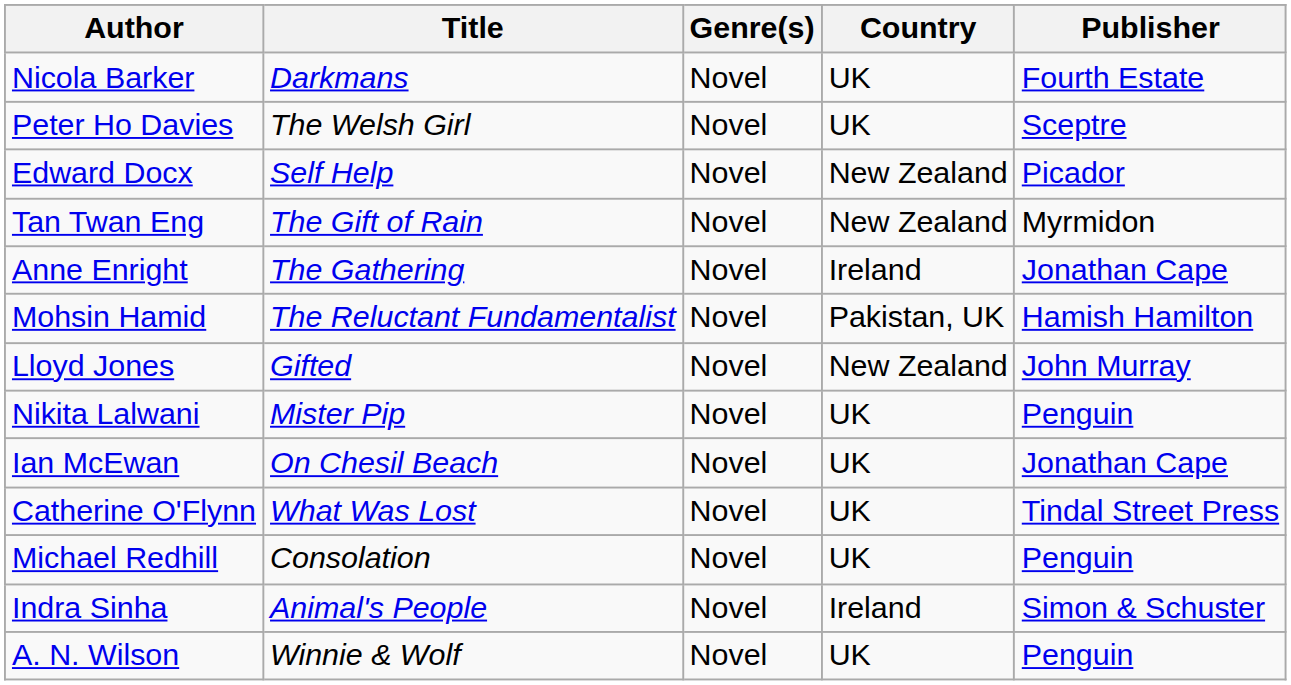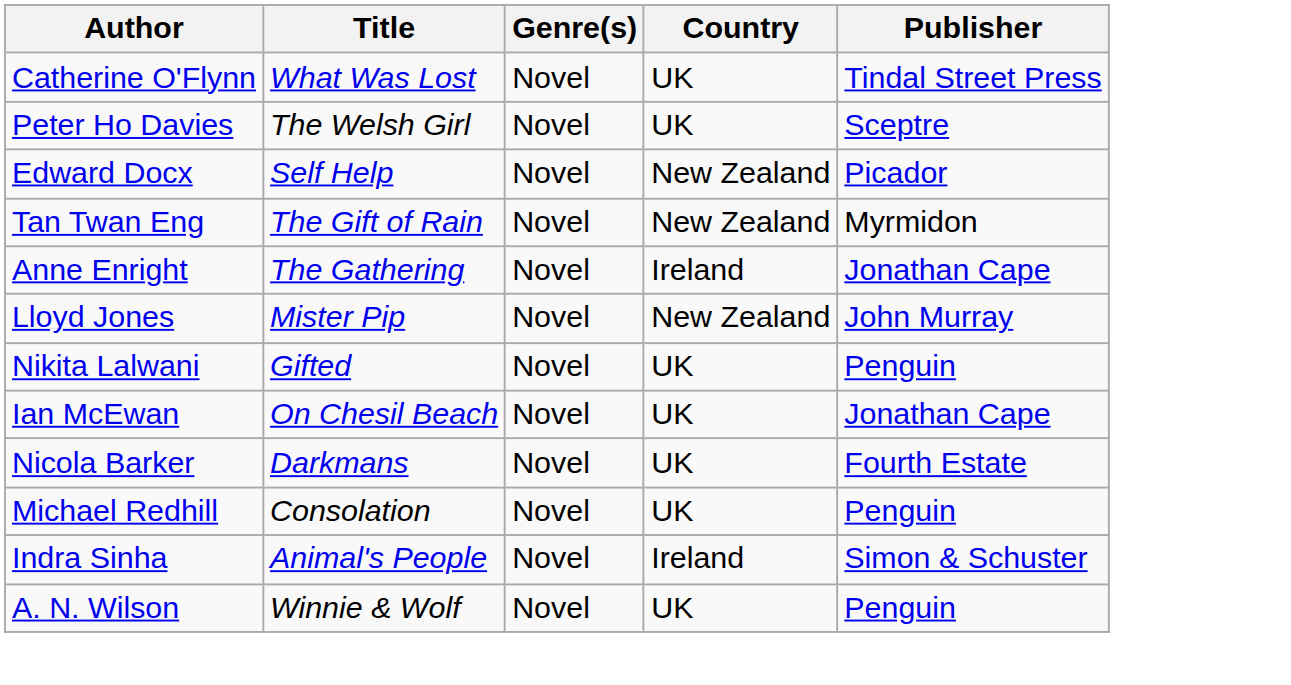rows swapped: Nicola Barker <-> Catherine O'Flynn
- row: Mohsin Hamid | The Reluctant Fundamentalist | Novel | Pakistan, UK | Hamish Hamilton
Lloyd Jones | Title: Gifted -> Mister Pip
Nikita Lalwani | Title: Mister Pip -> Gifted
